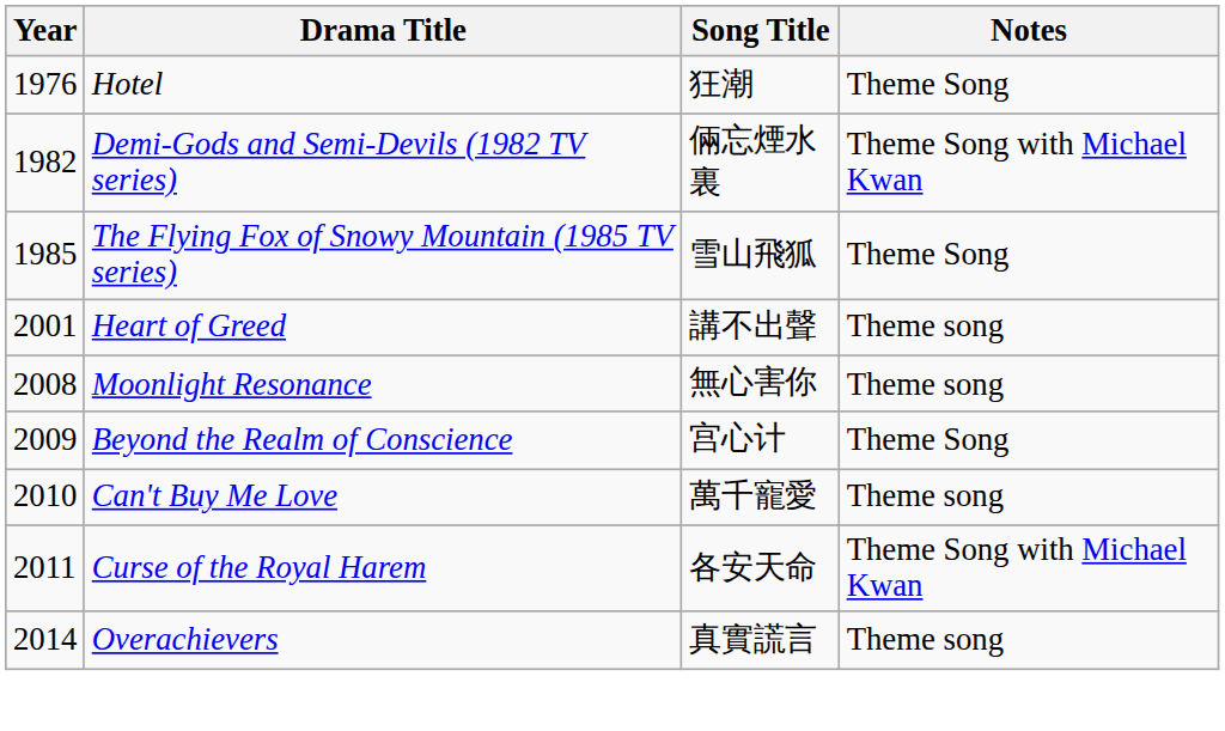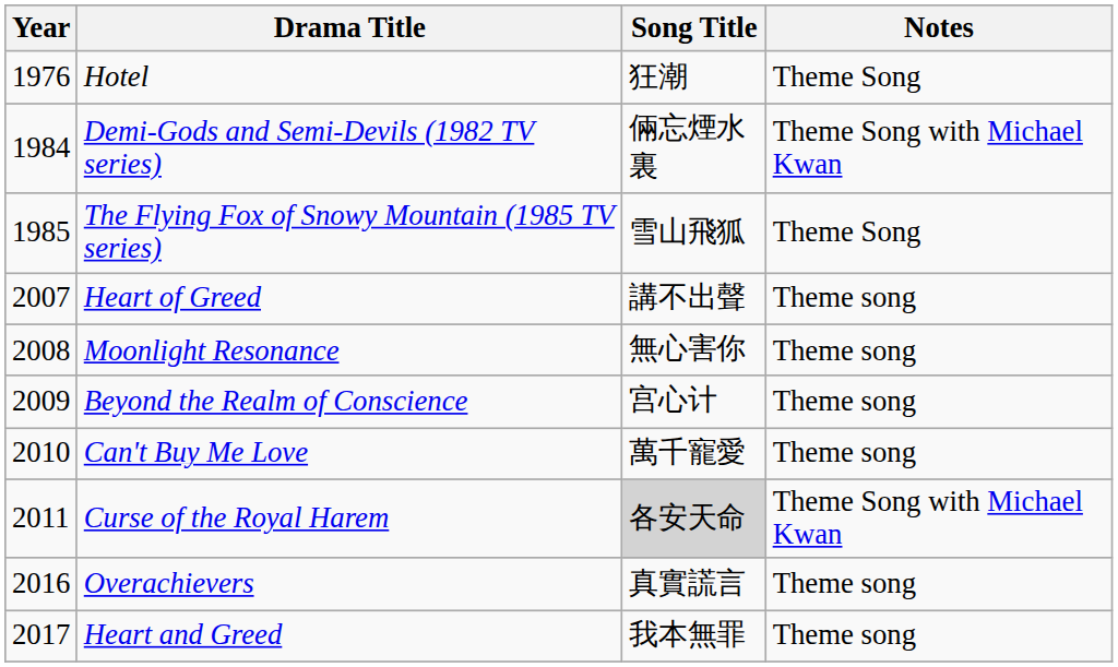Demi-Gods and Semi-Devils (1982 TV series) | Year: 1982 -> 1984
Heart of Greed | Year: 2001 -> 2007
Beyond the Realm of Conscience | Notes: Theme Song -> Theme song
Curse of the Royal Harem | Song Title: no background -> lightgrey background
Overachievers | Year: 2014 -> 2016
+ row: 2017 | Heart and Greed | 我本無罪 | Theme song
